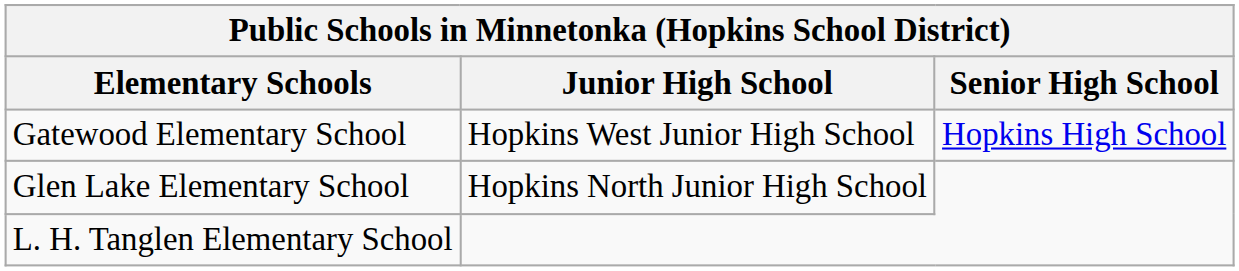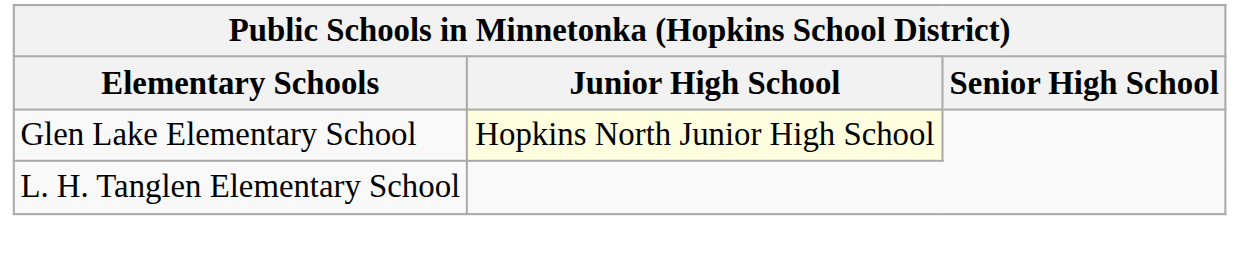- row: Gatewood Elementary School | Hopkins West Junior High School | Hopkins High School
Glen Lake Elementary School | Junior High School: no background -> lightyellow background
